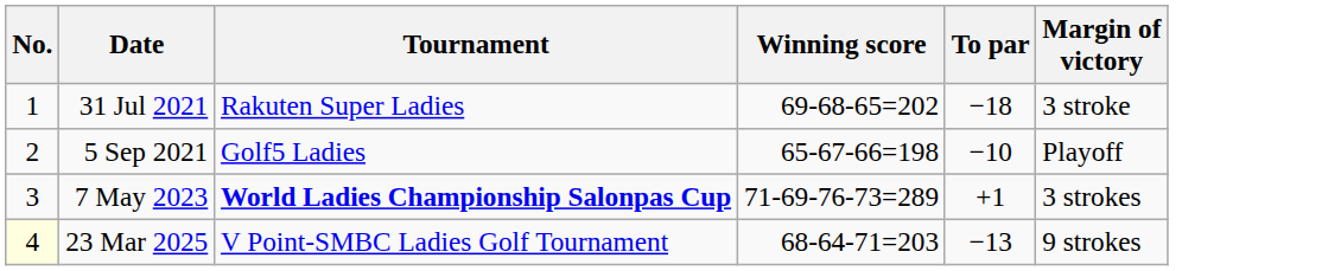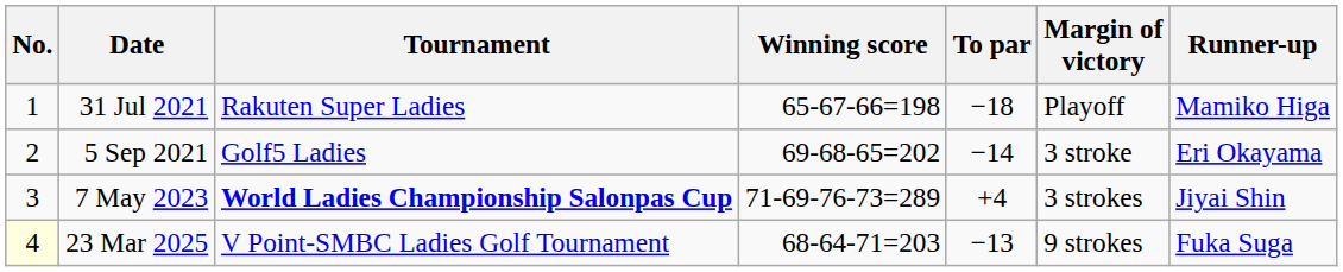+ column: Runner-up | Mamiko Higa | Eri Okayama | Jiyai Shin | Fuka Suga
31 Jul 2021 | Winning score: 69-68-65=202 -> 65-67-66=198
31 Jul 2021 | Margin of victory: 3 stroke -> Playoff
5 Sep 2021 | Winning score: 65-67-66=198 -> 69-68-65=202
5 Sep 2021 | To par: −10 -> −14
5 Sep 2021 | Margin of victory: Playoff -> 3 stroke
7 May 2023 | To par: +1 -> +4
